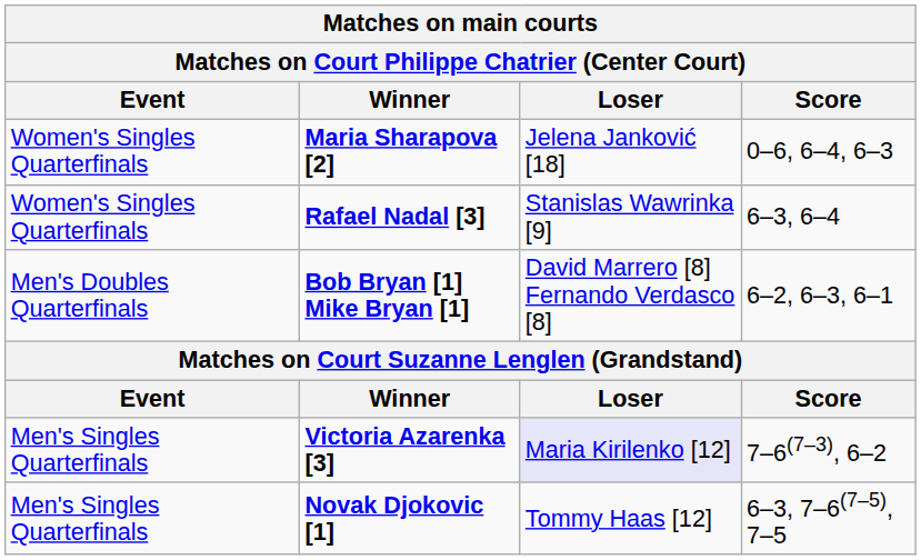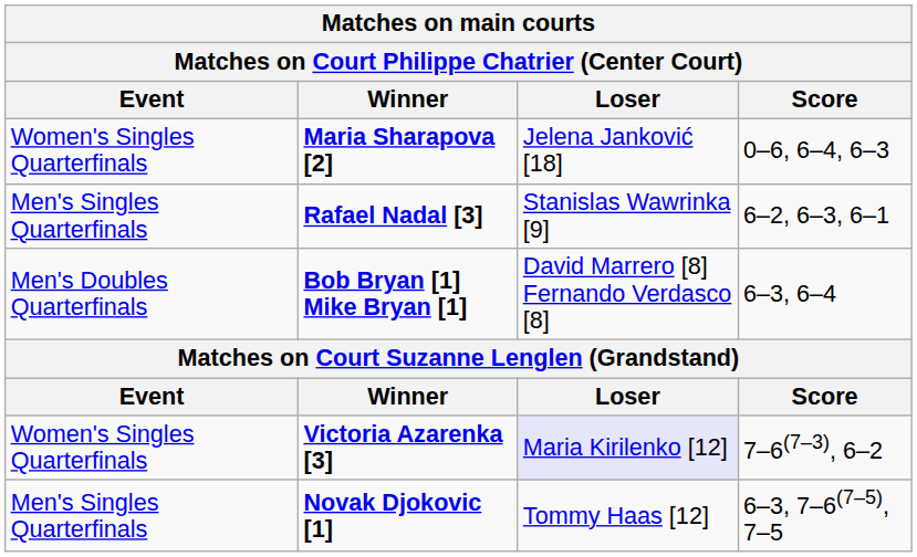Rafael Nadal [3] | Event: Women's Singles Quarterfinals -> Men's Singles Quarterfinals
Rafael Nadal [3] | Score: 6–3, 6–4 -> 6–2, 6–3, 6–1
Bob Bryan [1] Mike Bryan [1] | Score: 6–2, 6–3, 6–1 -> 6–3, 6–4
Victoria Azarenka [3] | Event: Men's Singles Quarterfinals -> Women's Singles Quarterfinals
